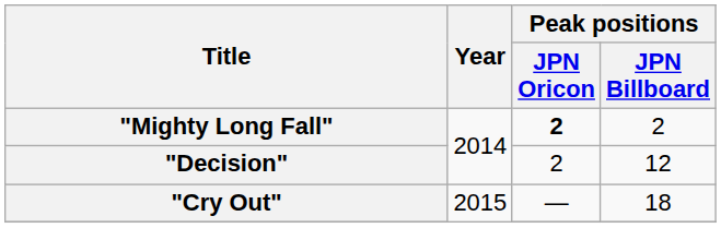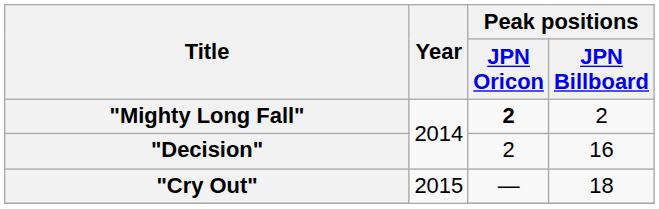"Decision" | Peak positions / JPN Billboard: 12 -> 16
